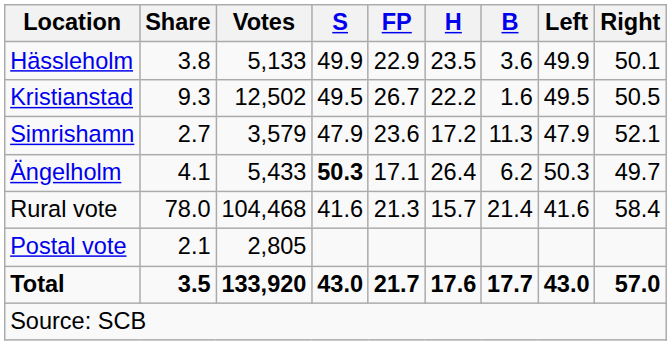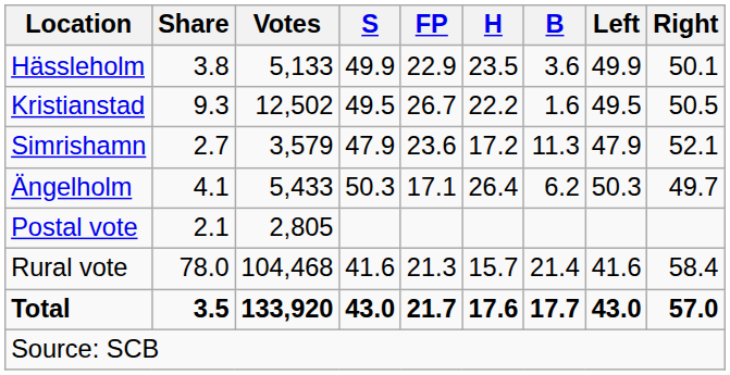Ängelholm | S: bold -> normal
rows swapped: Rural vote <-> Postal vote
